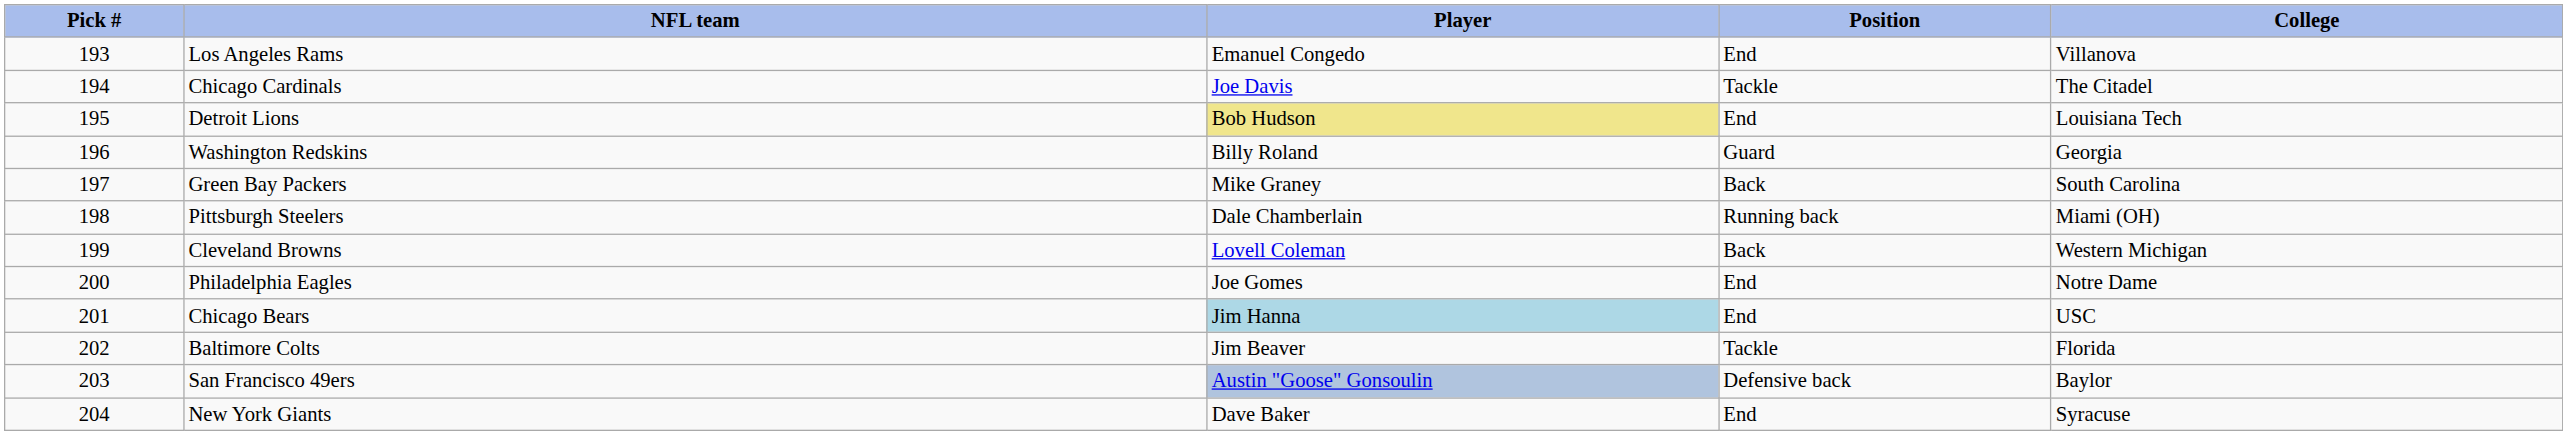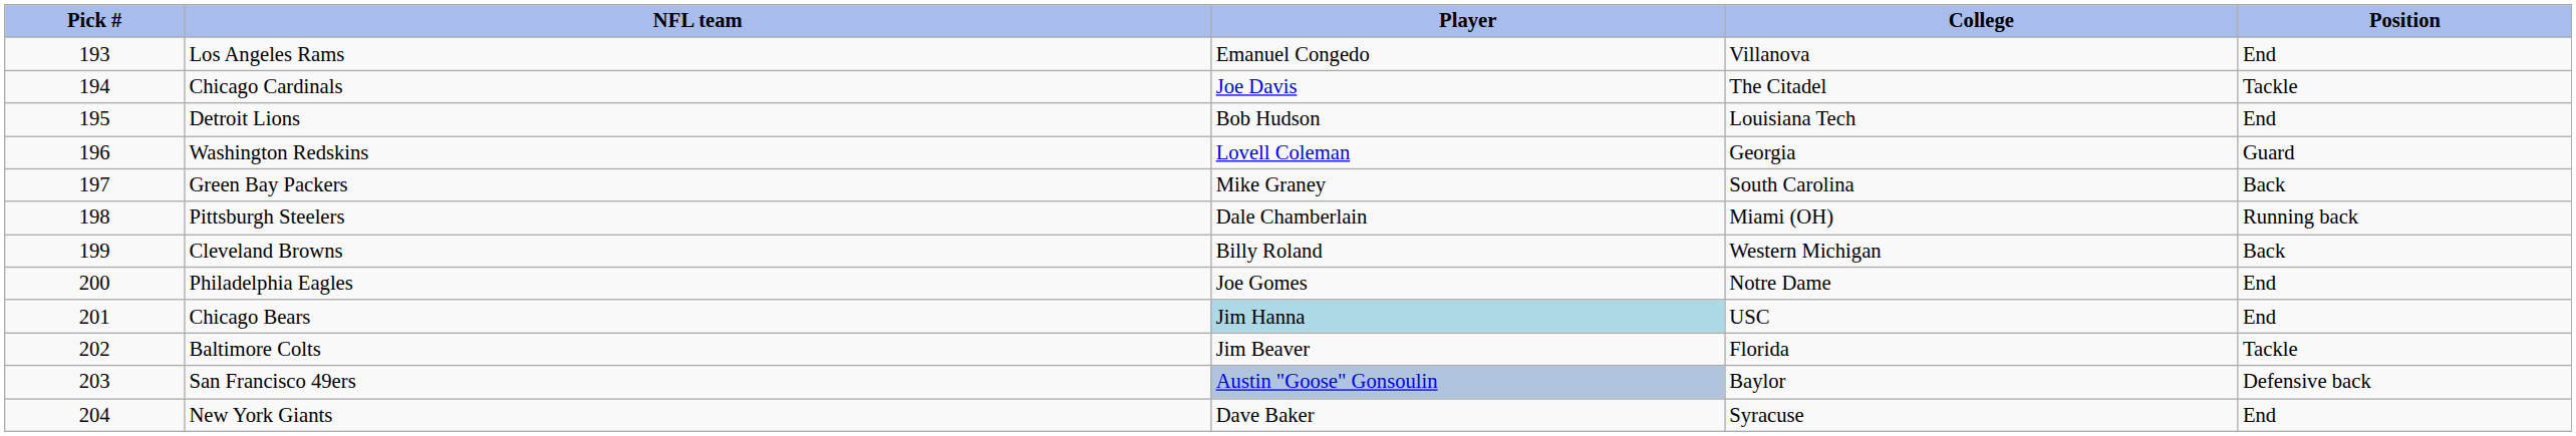columns swapped: Position <-> College
Detroit Lions | Player: khaki background -> no background
Washington Redskins | Player: Billy Roland -> Lovell Coleman
Cleveland Browns | Player: Lovell Coleman -> Billy Roland
